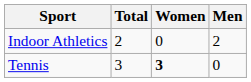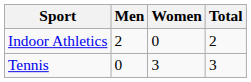columns swapped: Men <-> Total
Tennis | Women: bold -> normal
